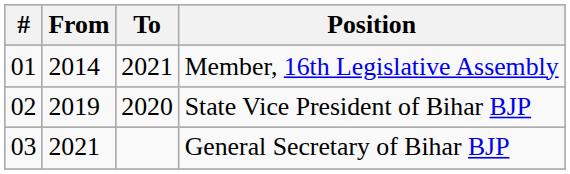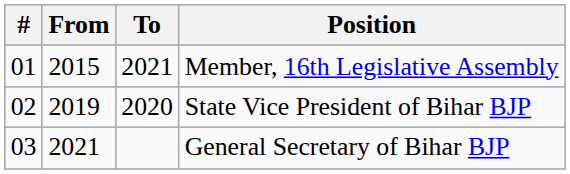Member, 16th Legislative Assembly | From: 2014 -> 2015
